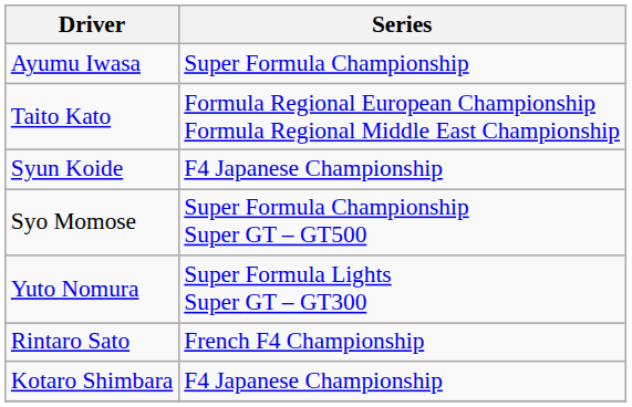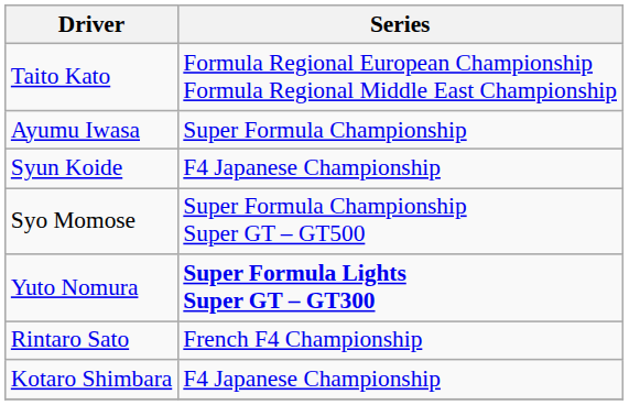rows swapped: Ayumu Iwasa <-> Taito Kato
Yuto Nomura | Series: normal -> bold
